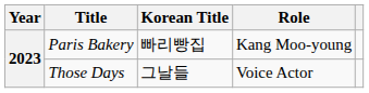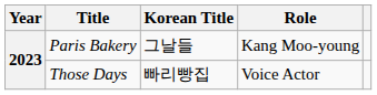Paris Bakery | Korean Title: 빠리빵집 -> 그날들
Those Days | Korean Title: 그날들 -> 빠리빵집
